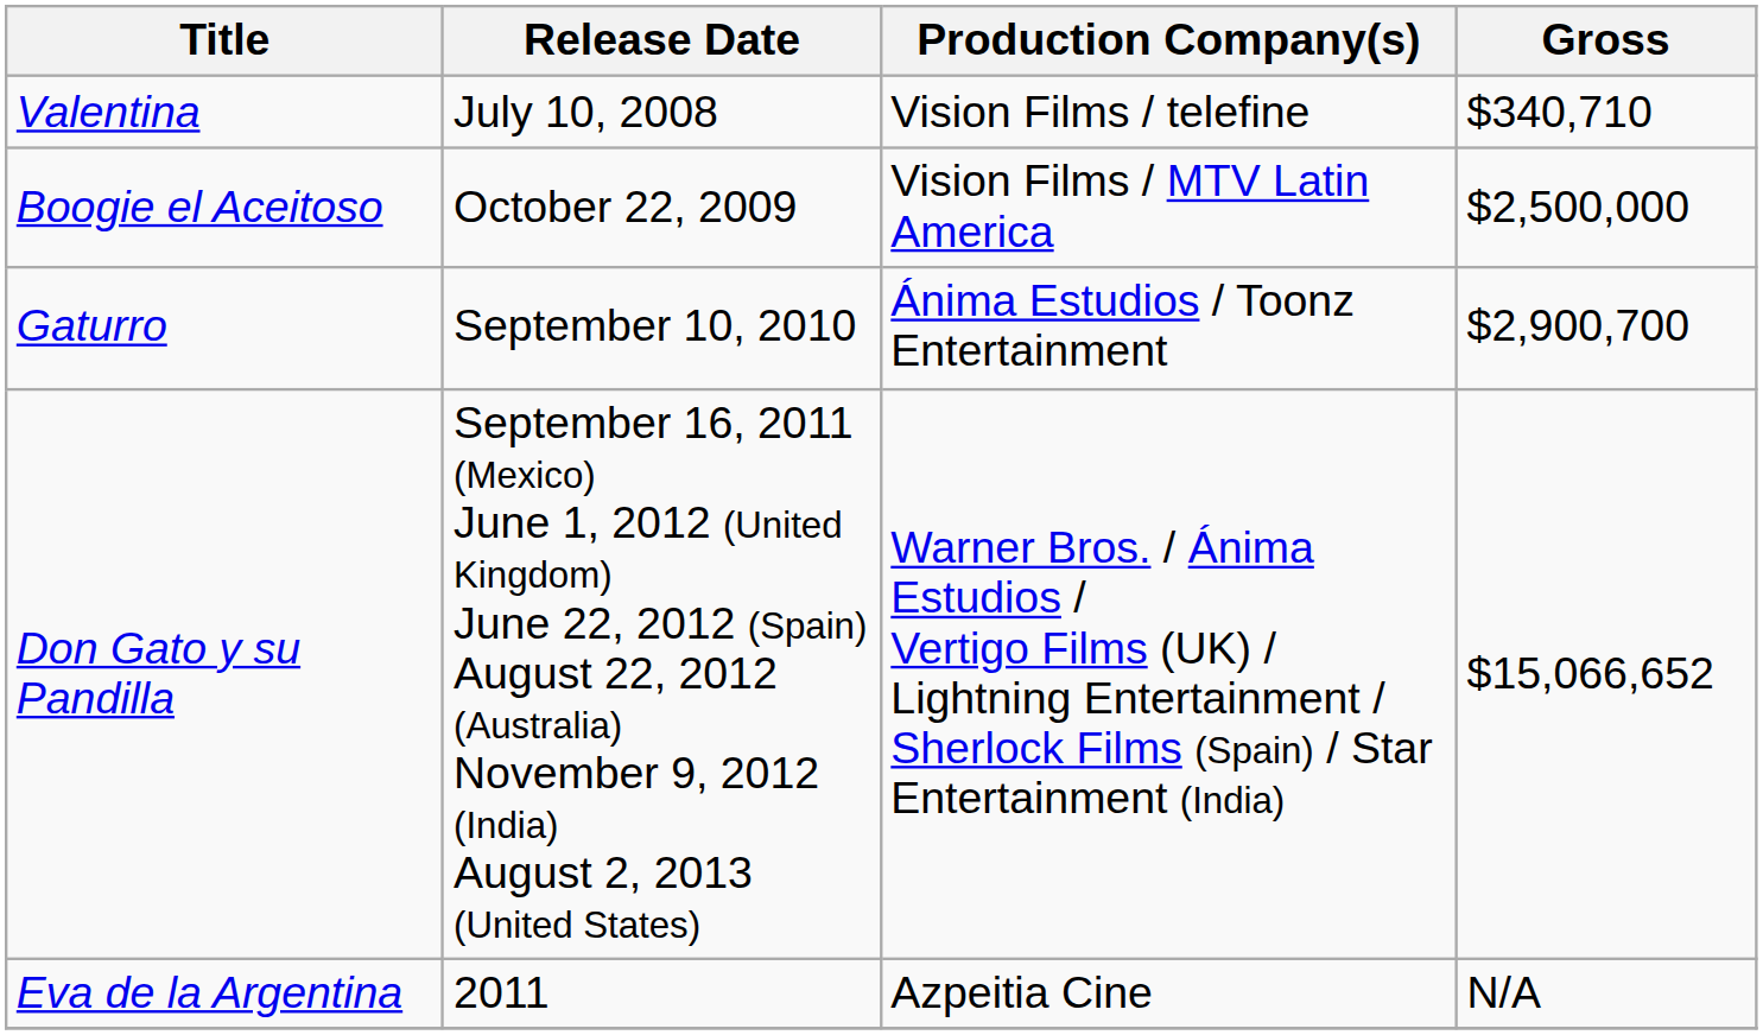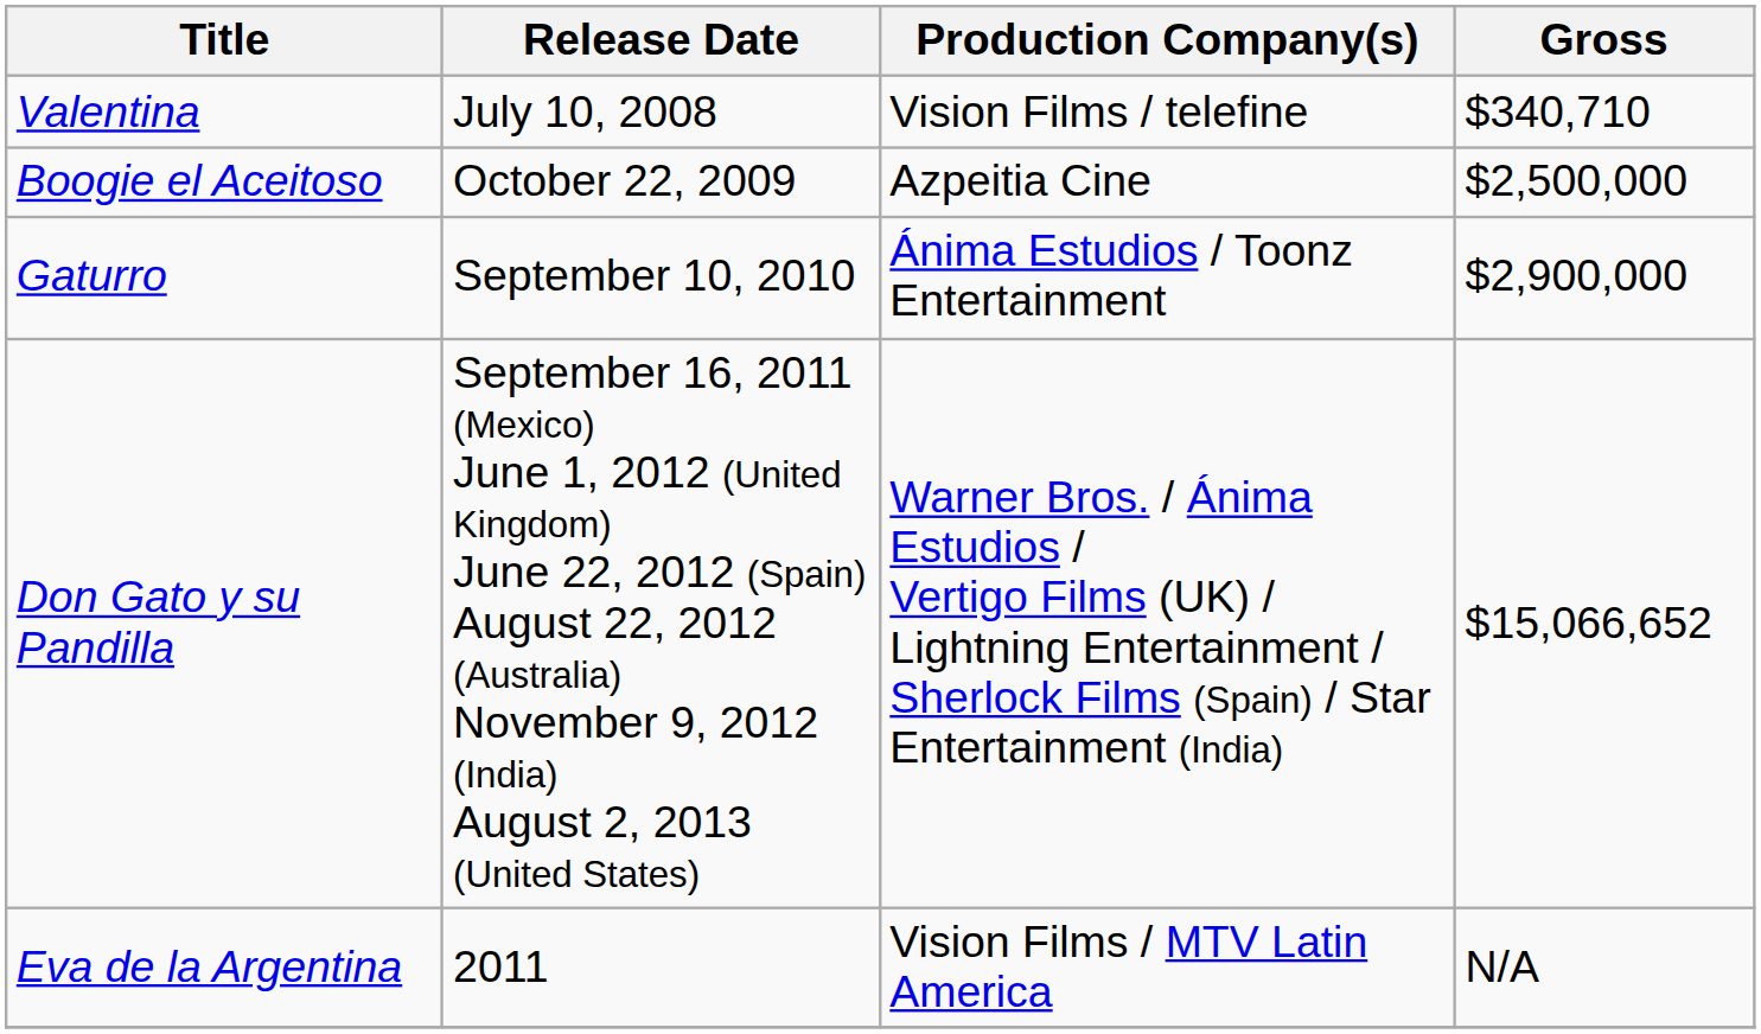Boogie el Aceitoso | Production Company(s): Vision Films / MTV Latin America -> Azpeitia Cine
Gaturro | Gross: $2,900,700 -> $2,900,000
Eva de la Argentina | Production Company(s): Azpeitia Cine -> Vision Films / MTV Latin America
